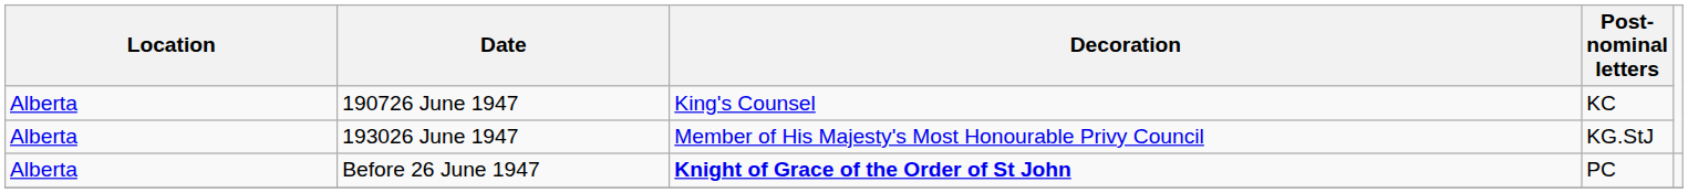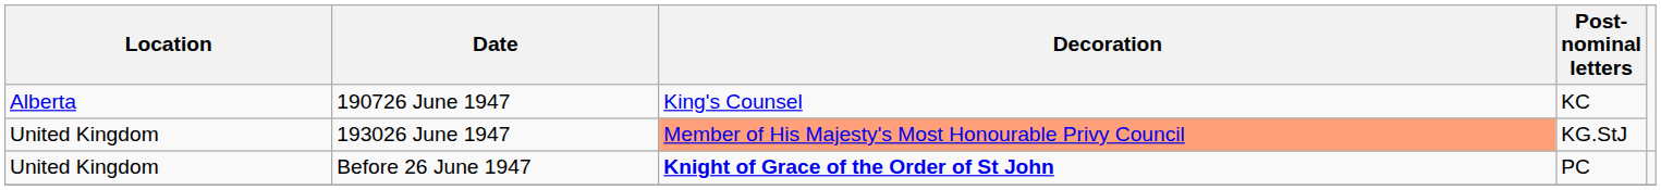193026 June 1947 | Location: Alberta -> United Kingdom
193026 June 1947 | Decoration: no background -> lightsalmon background
Before 26 June 1947 | Location: Alberta -> United Kingdom
